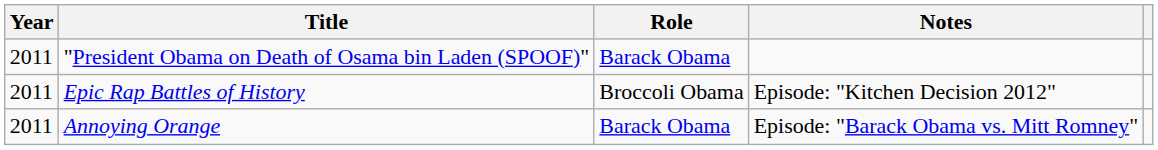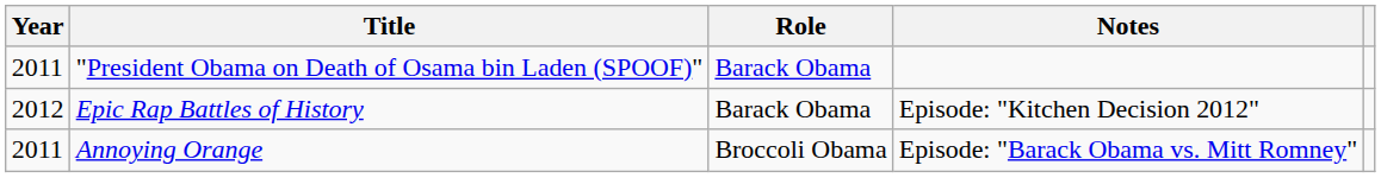Epic Rap Battles of History | Year: 2011 -> 2012
Epic Rap Battles of History | Role: Broccoli Obama -> Barack Obama
Annoying Orange | Role: Barack Obama -> Broccoli Obama
